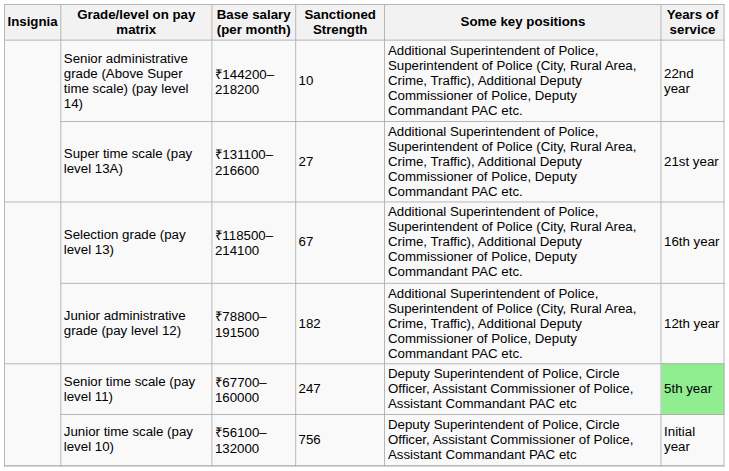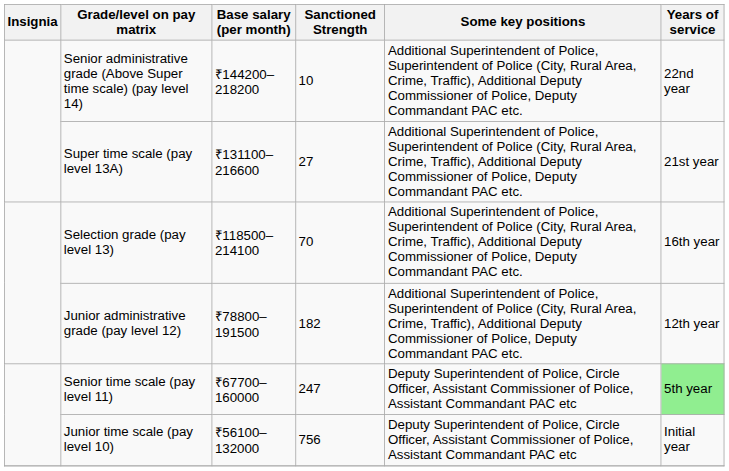Selection grade (pay level 13) | Sanctioned Strength: 67 -> 70
